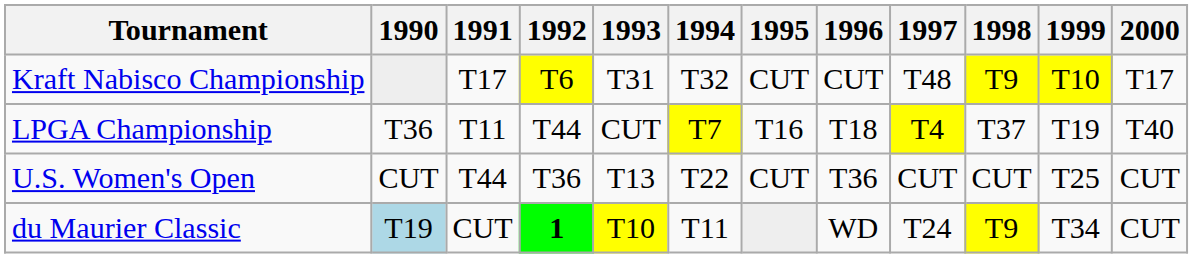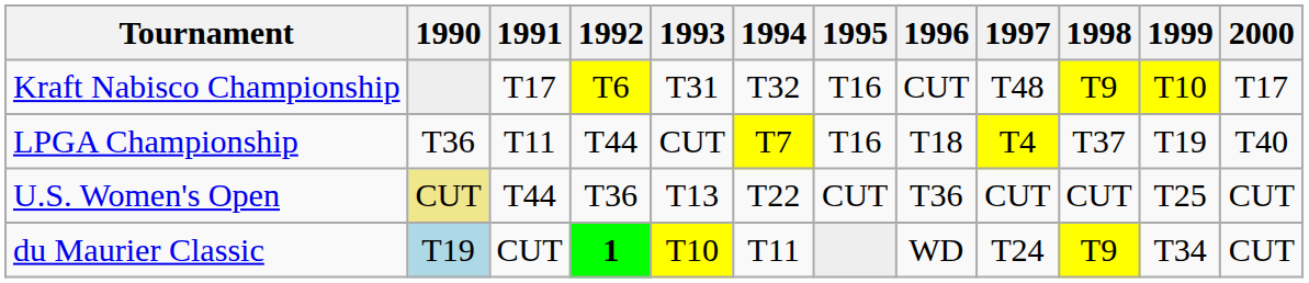Kraft Nabisco Championship | 1995: CUT -> T16
U.S. Women's Open | 1990: no background -> khaki background
